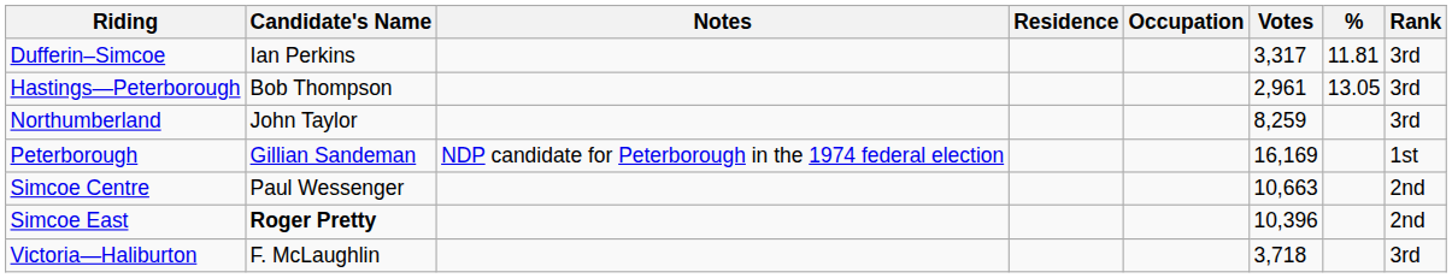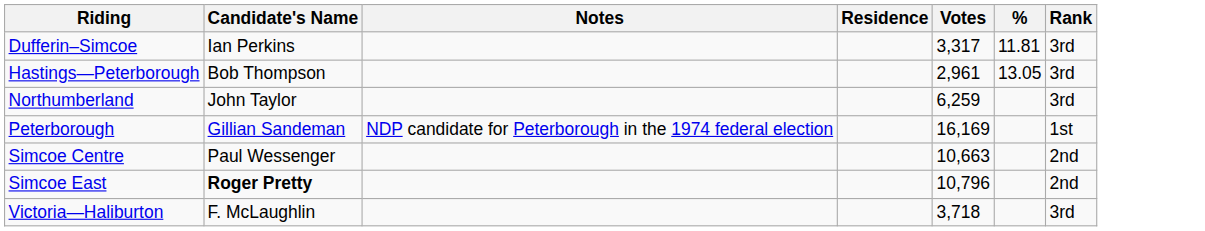- column: Occupation
Northumberland | Votes: 8,259 -> 6,259
Simcoe East | Votes: 10,396 -> 10,796
